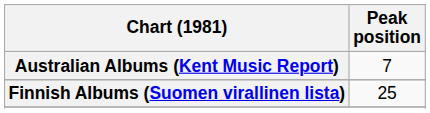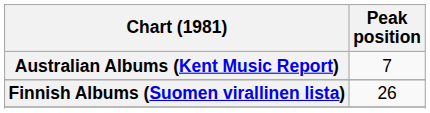Finnish Albums (Suomen virallinen lista) | Peak position: 25 -> 26
